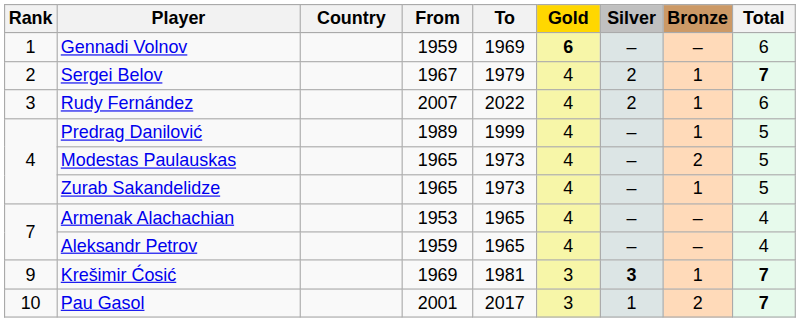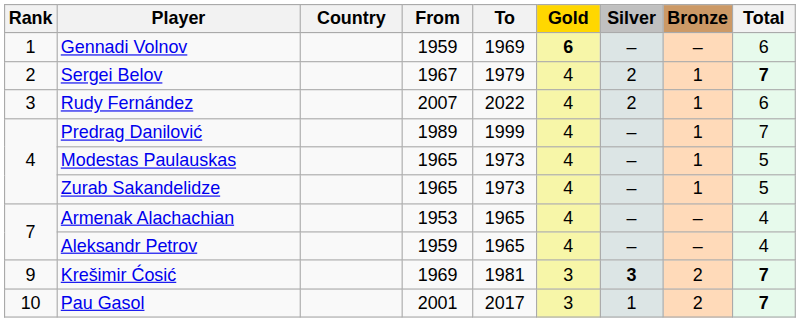Predrag Danilović | Total: 5 -> 7
Modestas Paulauskas | Bronze: 2 -> 1
Krešimir Ćosić | Bronze: 1 -> 2
